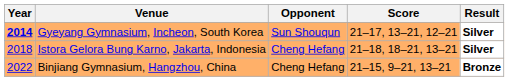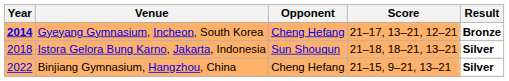Gyeyang Gymnasium, Incheon, South Korea | Opponent: Sun Shouqun -> Cheng Hefang
Gyeyang Gymnasium, Incheon, South Korea | Result: Silver -> Bronze
Istora Gelora Bung Karno, Jakarta, Indonesia | Opponent: Cheng Hefang -> Sun Shouqun
Binjiang Gymnasium, Hangzhou, China | Result: Bronze -> Silver
